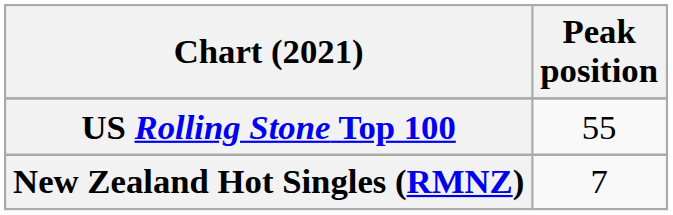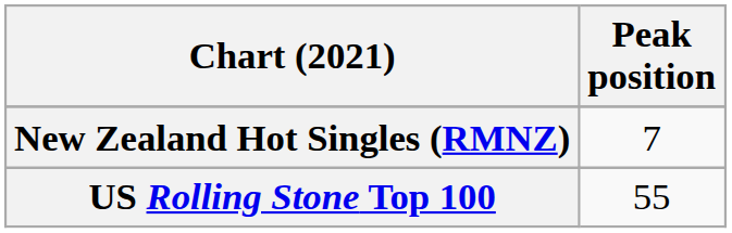rows swapped: New Zealand Hot Singles (RMNZ) <-> US Rolling Stone Top 100
